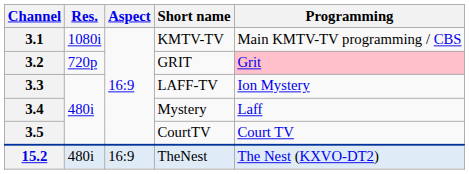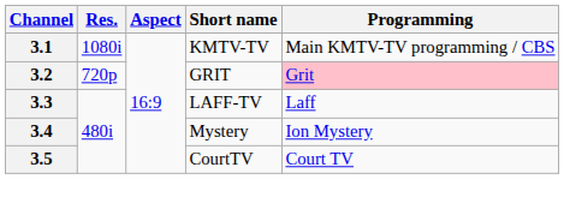3.3 | Programming: Ion Mystery -> Laff
3.4 | Programming: Laff -> Ion Mystery
- row: 15.2 | 480i | 16:9 | TheNest | The Nest (KXVO-DT2)
